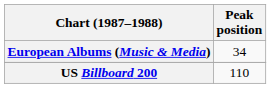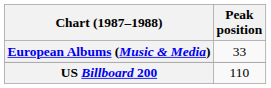European Albums (Music & Media) | Peak position: 34 -> 33
